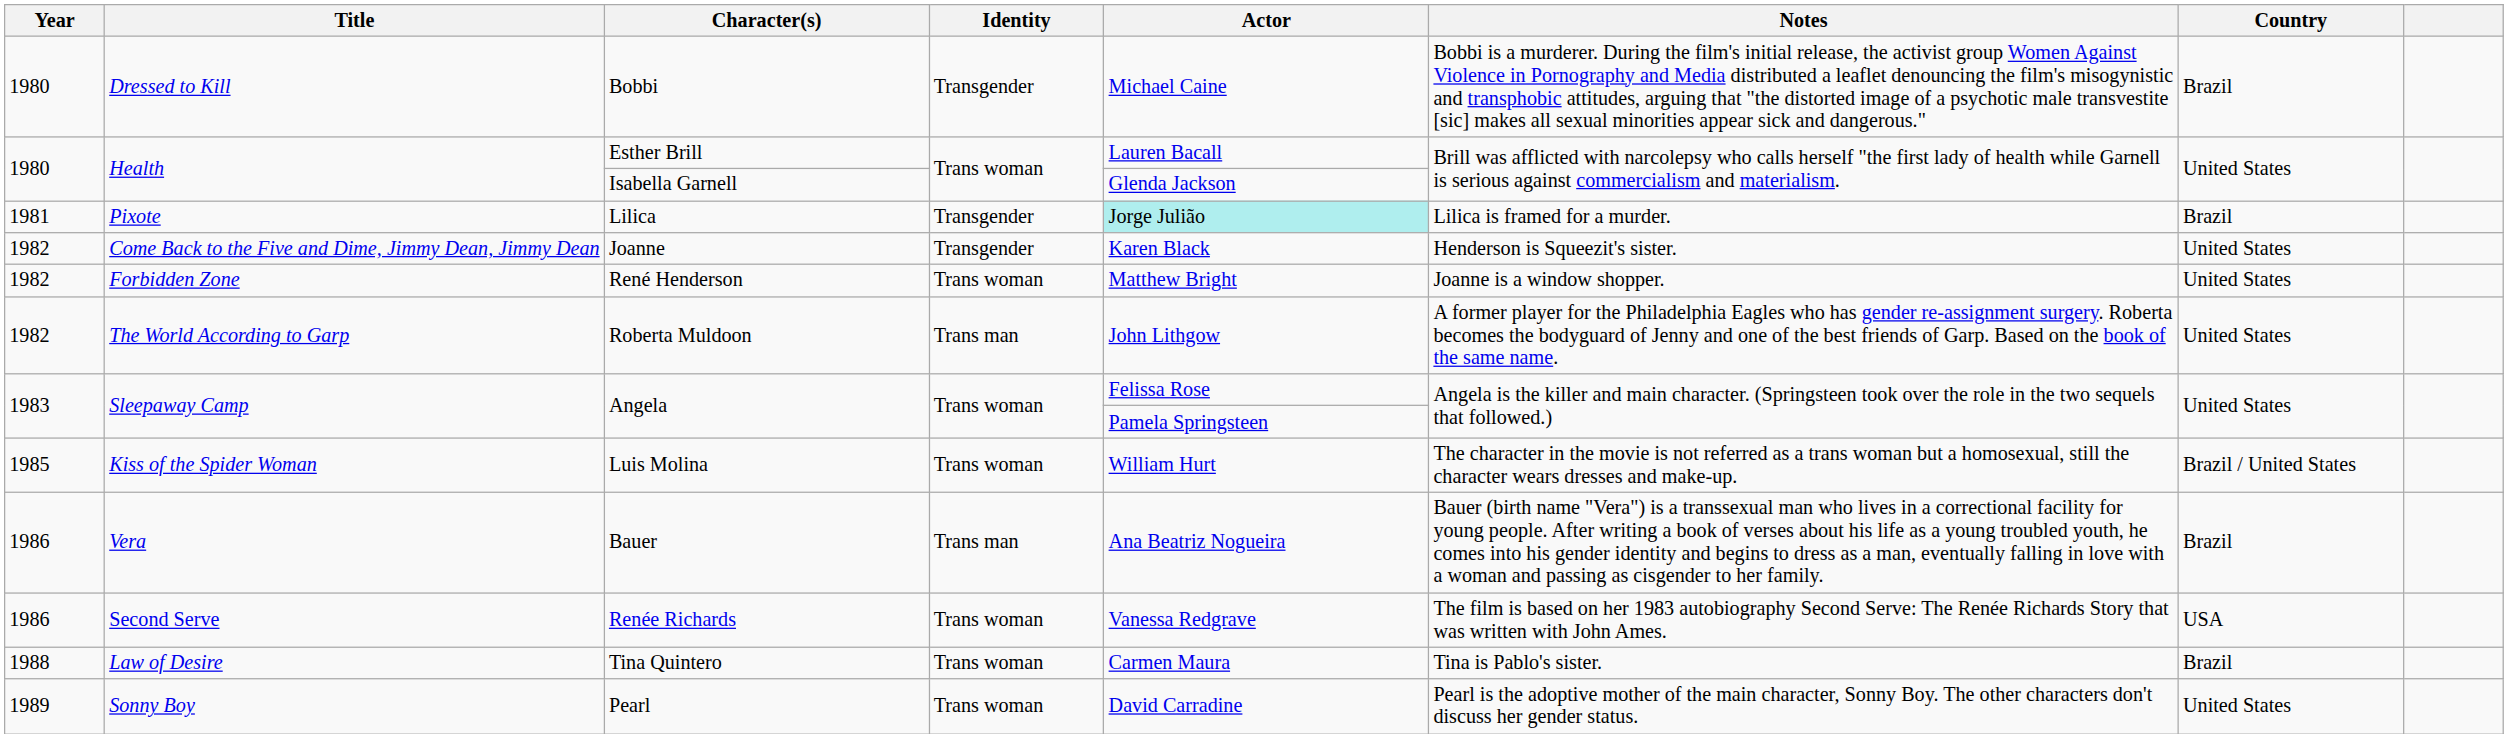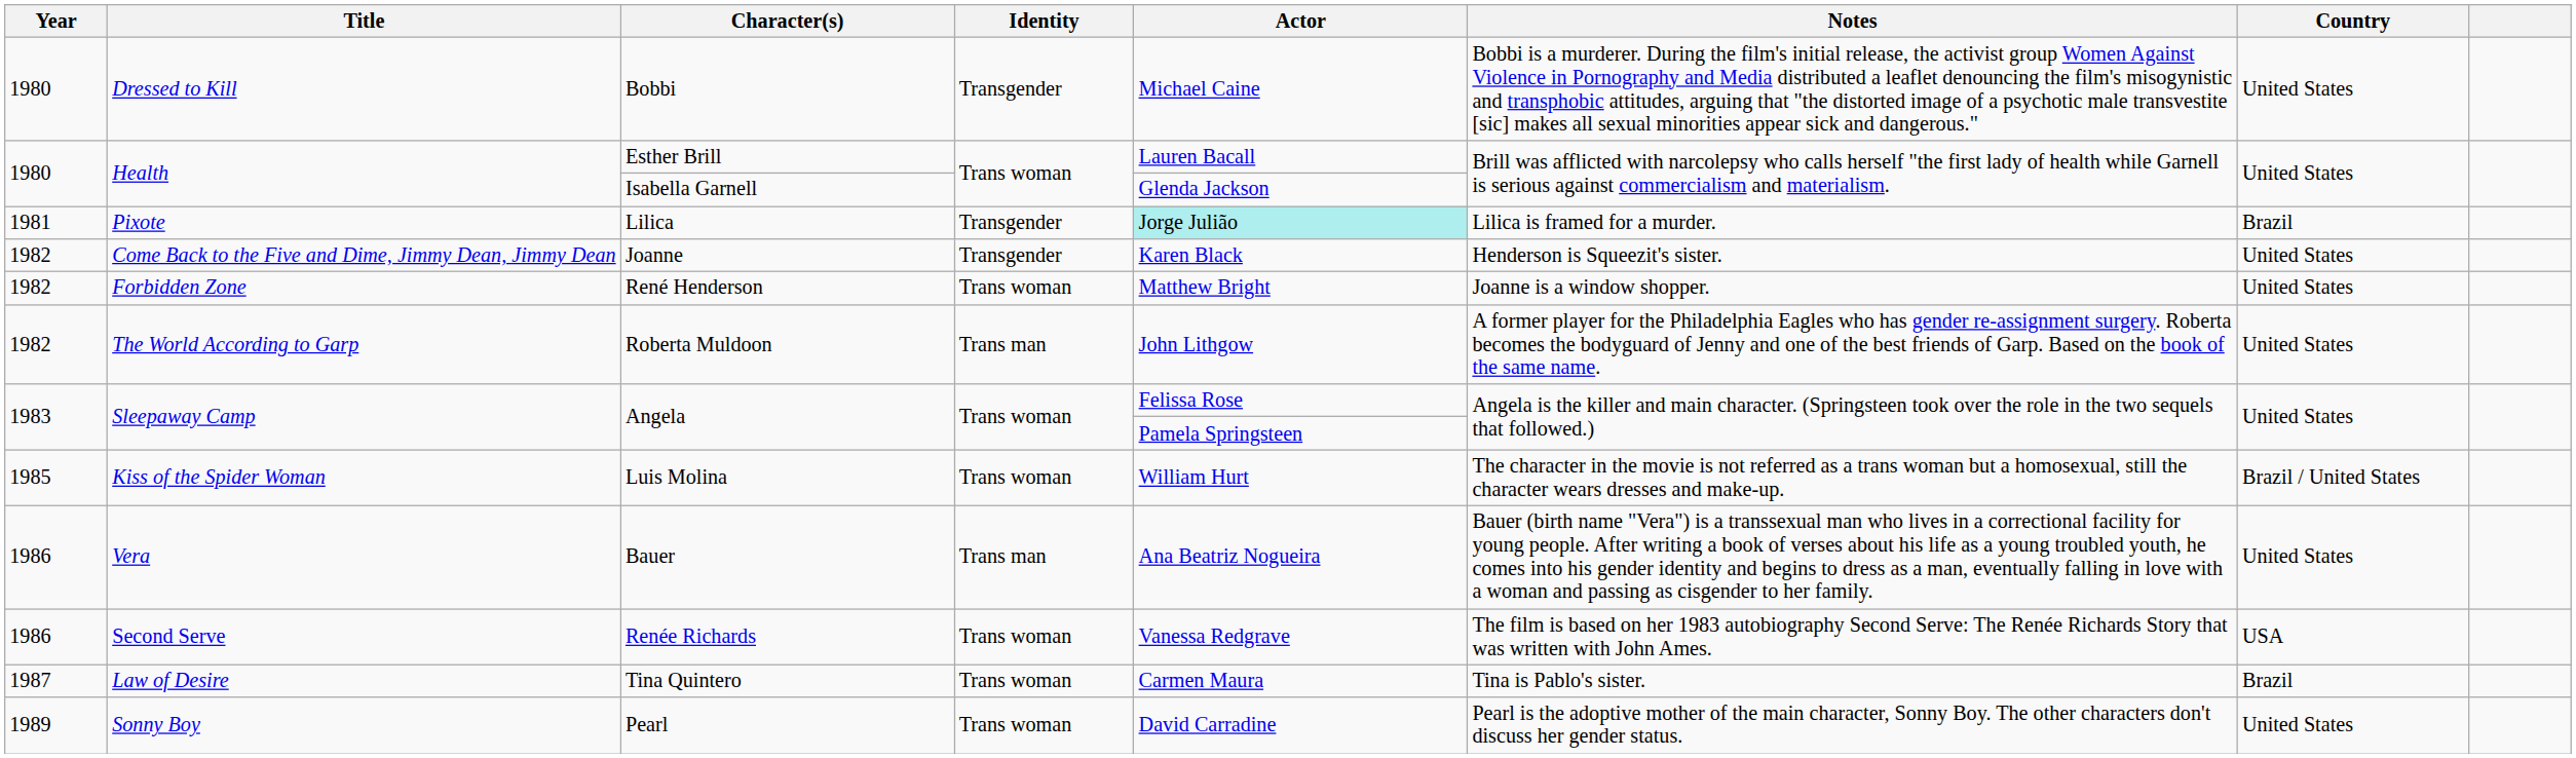Bobbi | Country: Brazil -> United States
Bauer | Country: Brazil -> United States
Tina Quintero | Year: 1988 -> 1987
